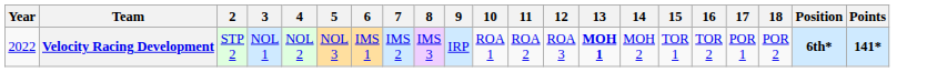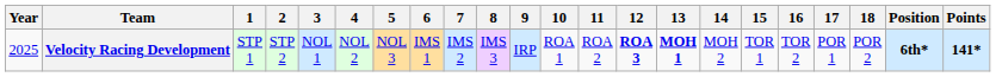+ column: 1 | STP 1
Velocity Racing Development | Year: 2022 -> 2025
Velocity Racing Development | 12: normal -> bold
